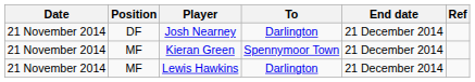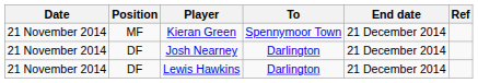rows swapped: Josh Nearney <-> Kieran Green
Lewis Hawkins | Position: MF -> DF
